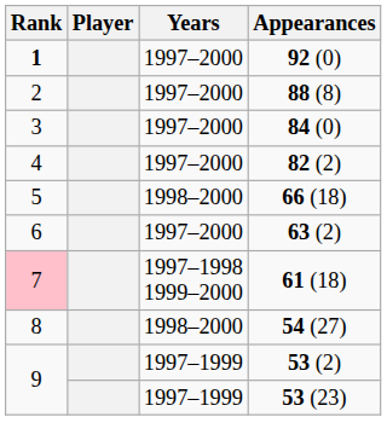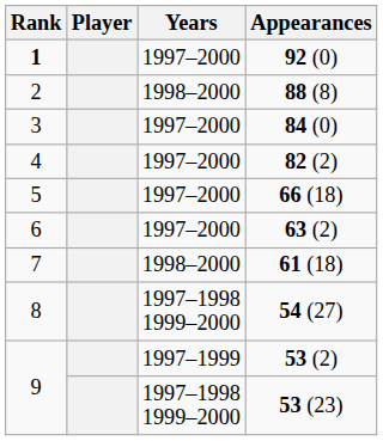88 (8) | Years: 1997–2000 -> 1998–2000
66 (18) | Years: 1998–2000 -> 1997–2000
61 (18) | Rank: pink background -> no background
61 (18) | Years: 1997–1998 1999–2000 -> 1998–2000
54 (27) | Years: 1998–2000 -> 1997–1998 1999–2000
53 (23) | Years: 1997–1999 -> 1997–1998 1999–2000
